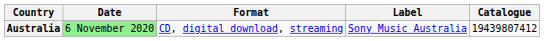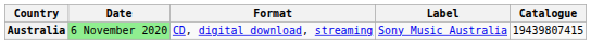Australia | Catalogue: 19439807412 -> 19439807415
